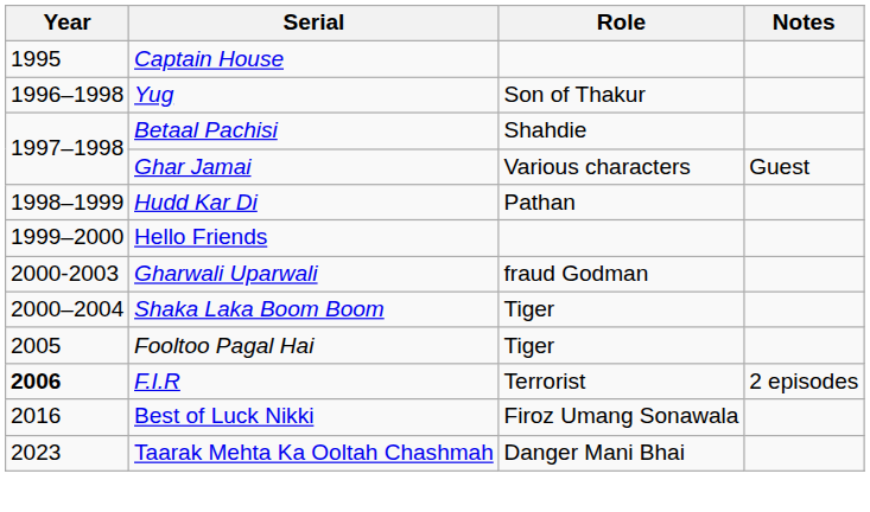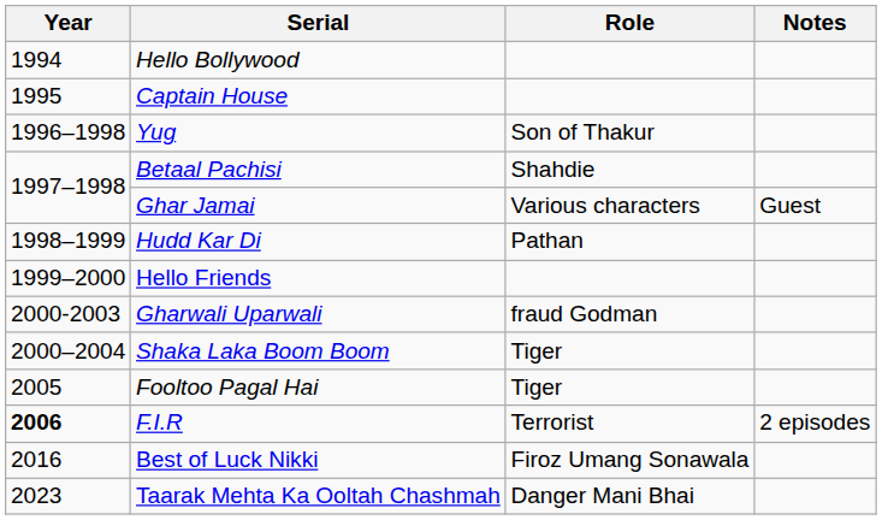+ row: 1994 | Hello Bollywood
